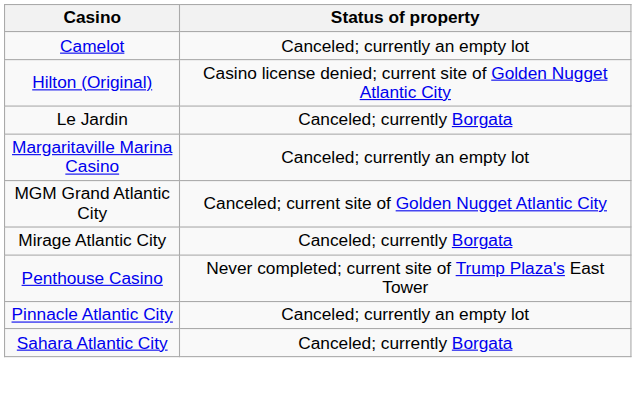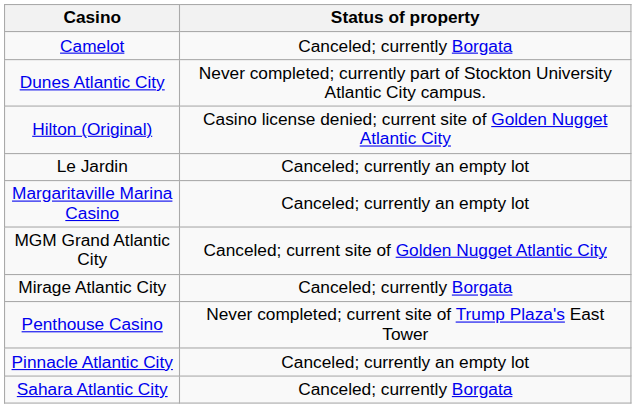Camelot | Status of property: Canceled; currently an empty lot -> Canceled; currently Borgata
+ row: Dunes Atlantic City | Never completed; currently part of Stockton University Atlantic City campus.
Le Jardin | Status of property: Canceled; currently Borgata -> Canceled; currently an empty lot
